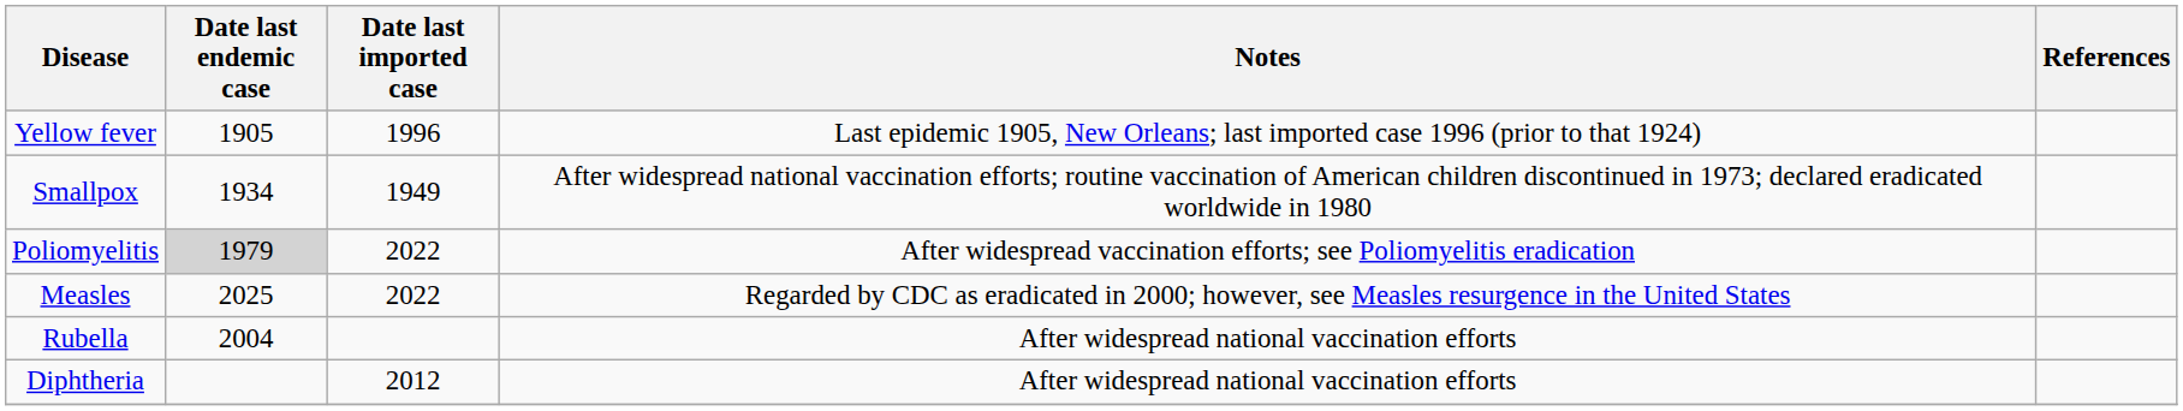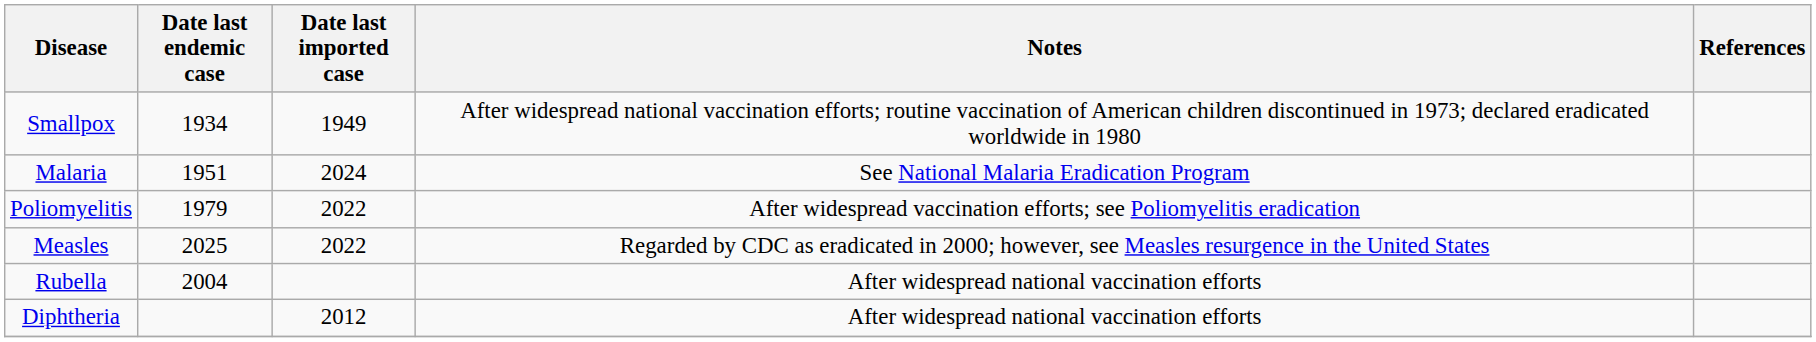- row: Yellow fever | 1905 | 1996 | Last epidemic 1905, New Orleans; last imported case 1996 (prior to that 1924)
+ row: Malaria | 1951 | 2024 | See National Malaria Eradication Program
Poliomyelitis | Date last endemic case: lightgrey background -> no background
